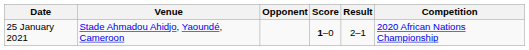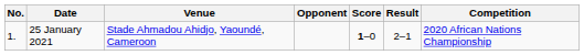+ column: No. | 1.
